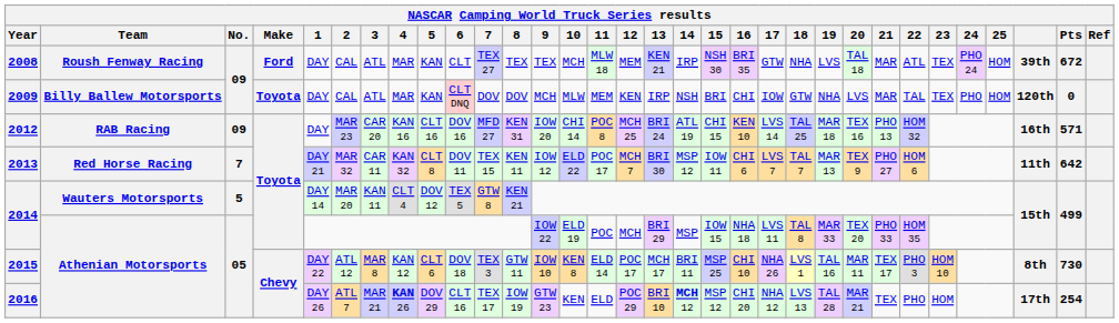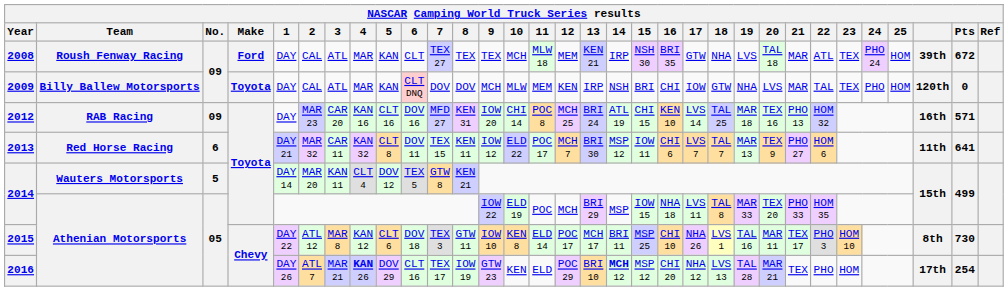2013 | No.: 7 -> 6
2013 | Pts: 642 -> 641
